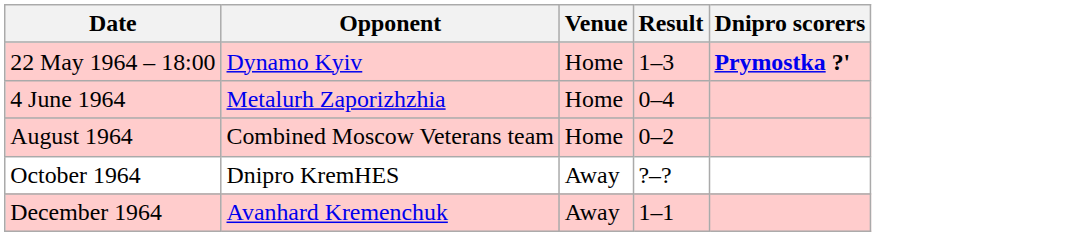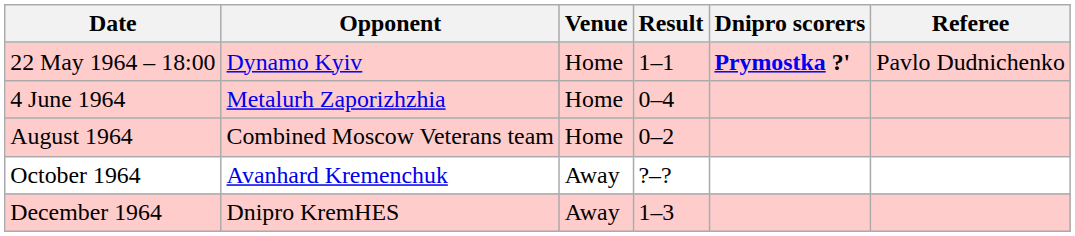+ column: Referee | Pavlo Dudnichenko
22 May 1964 – 18:00 | Result: 1–3 -> 1–1
October 1964 | Opponent: Dnipro KremHES -> Avanhard Kremenchuk
December 1964 | Opponent: Avanhard Kremenchuk -> Dnipro KremHES
December 1964 | Result: 1–1 -> 1–3
